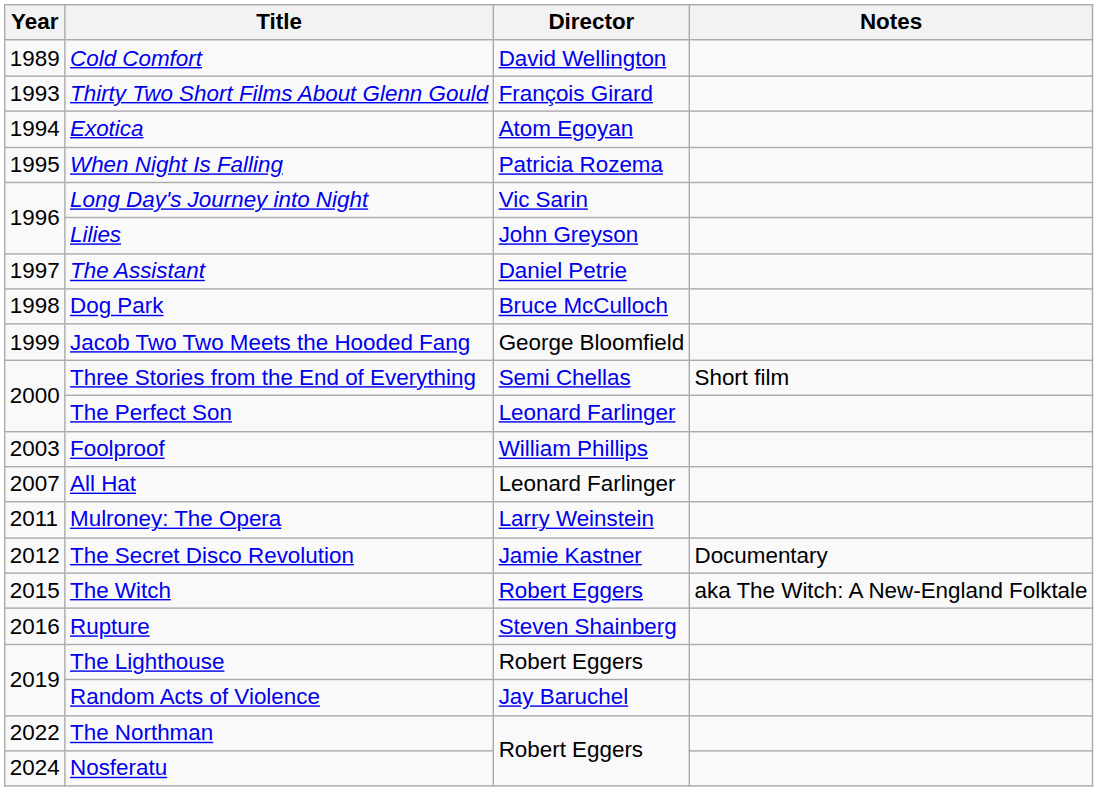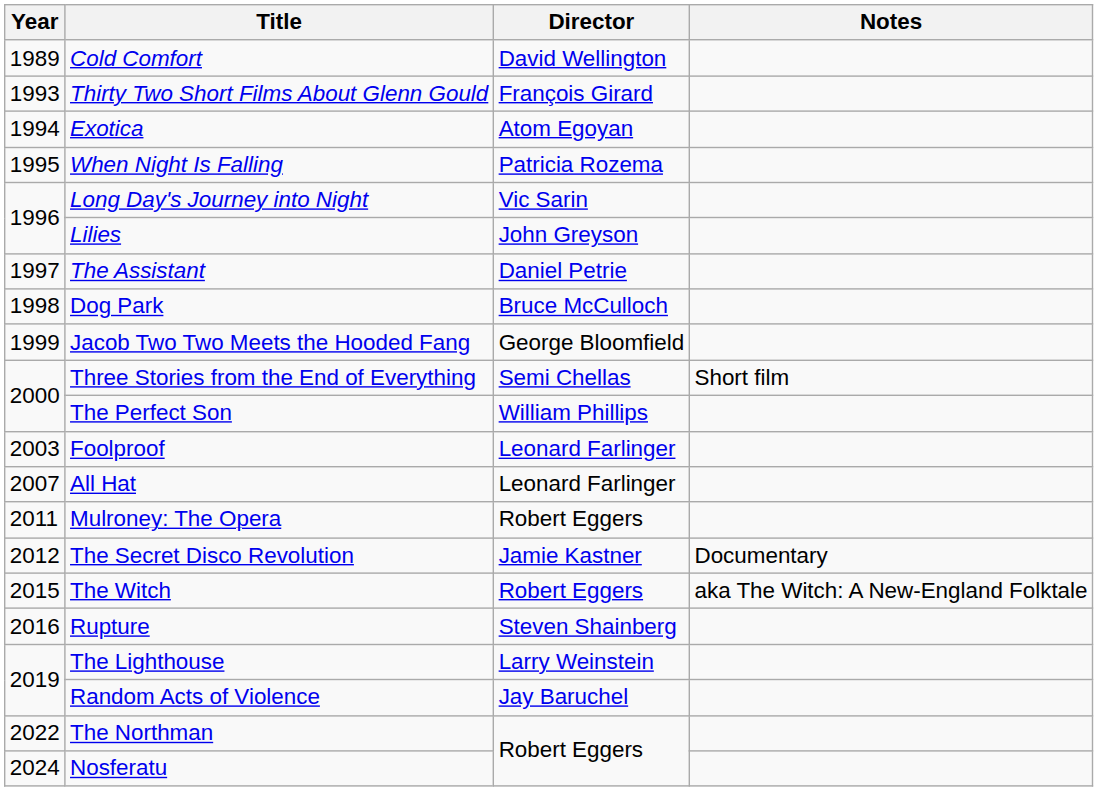The Perfect Son | Director: Leonard Farlinger -> William Phillips
Foolproof | Director: William Phillips -> Leonard Farlinger
Mulroney: The Opera | Director: Larry Weinstein -> Robert Eggers
The Lighthouse | Director: Robert Eggers -> Larry Weinstein
